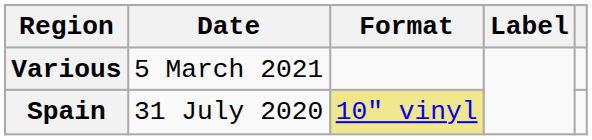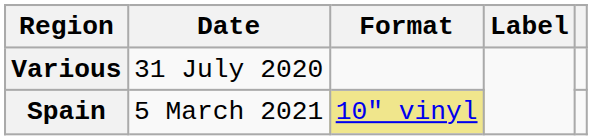Various | Date: 5 March 2021 -> 31 July 2020
Spain | Date: 31 July 2020 -> 5 March 2021
